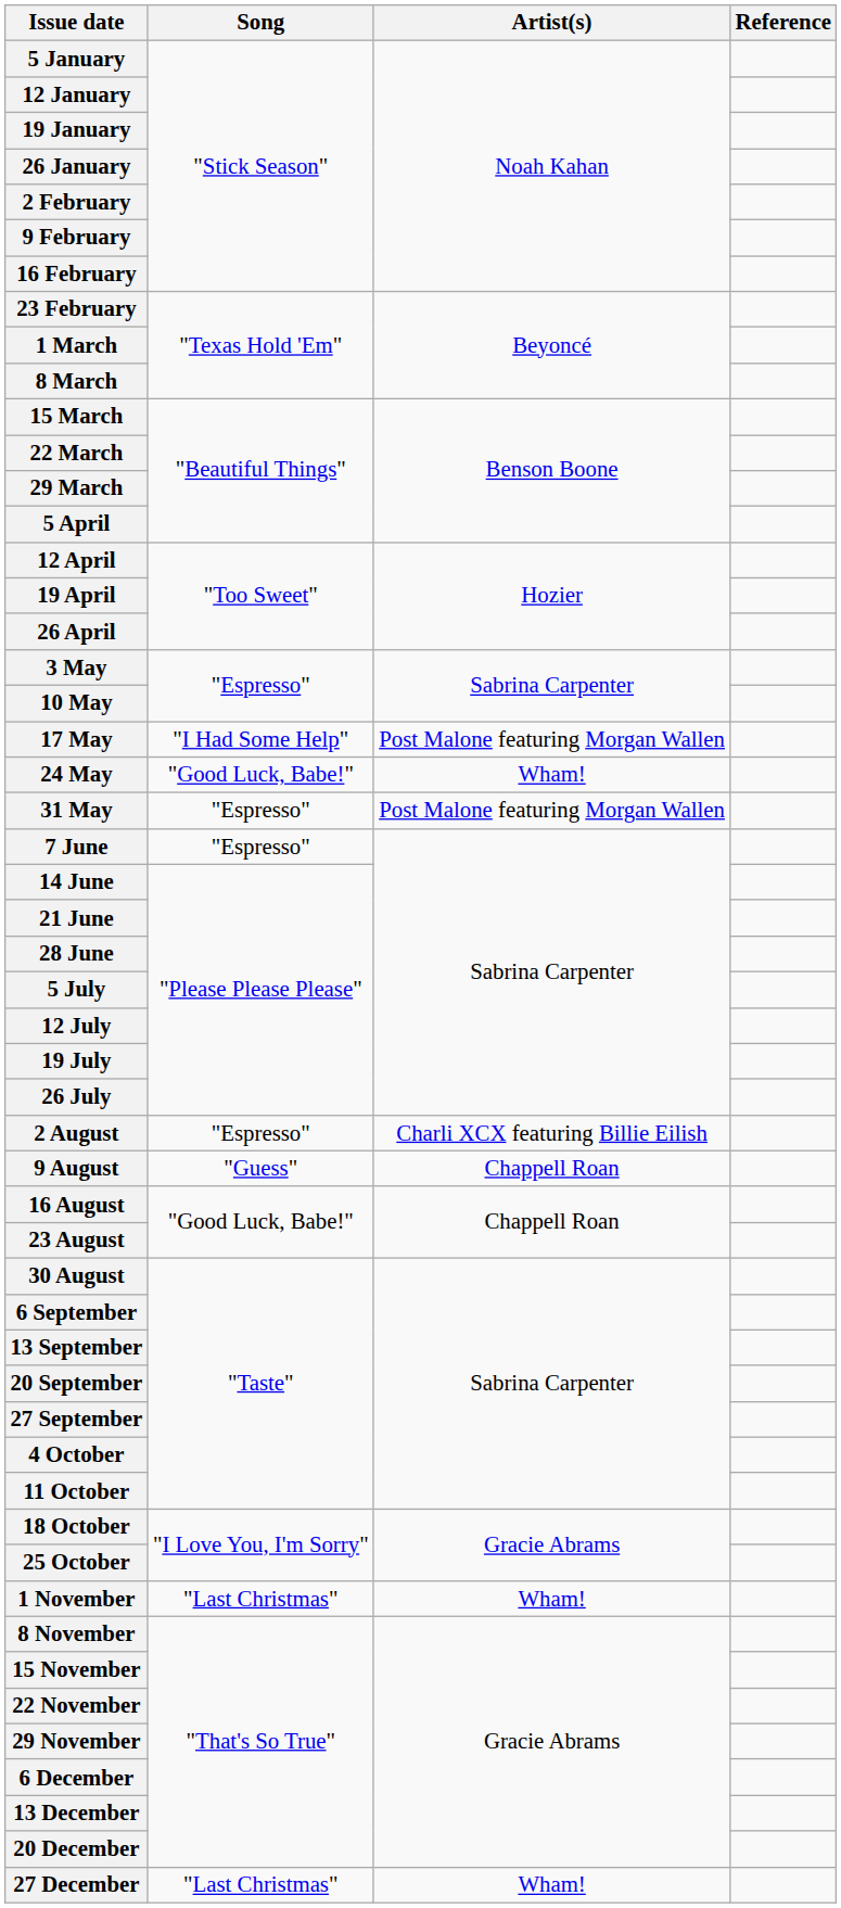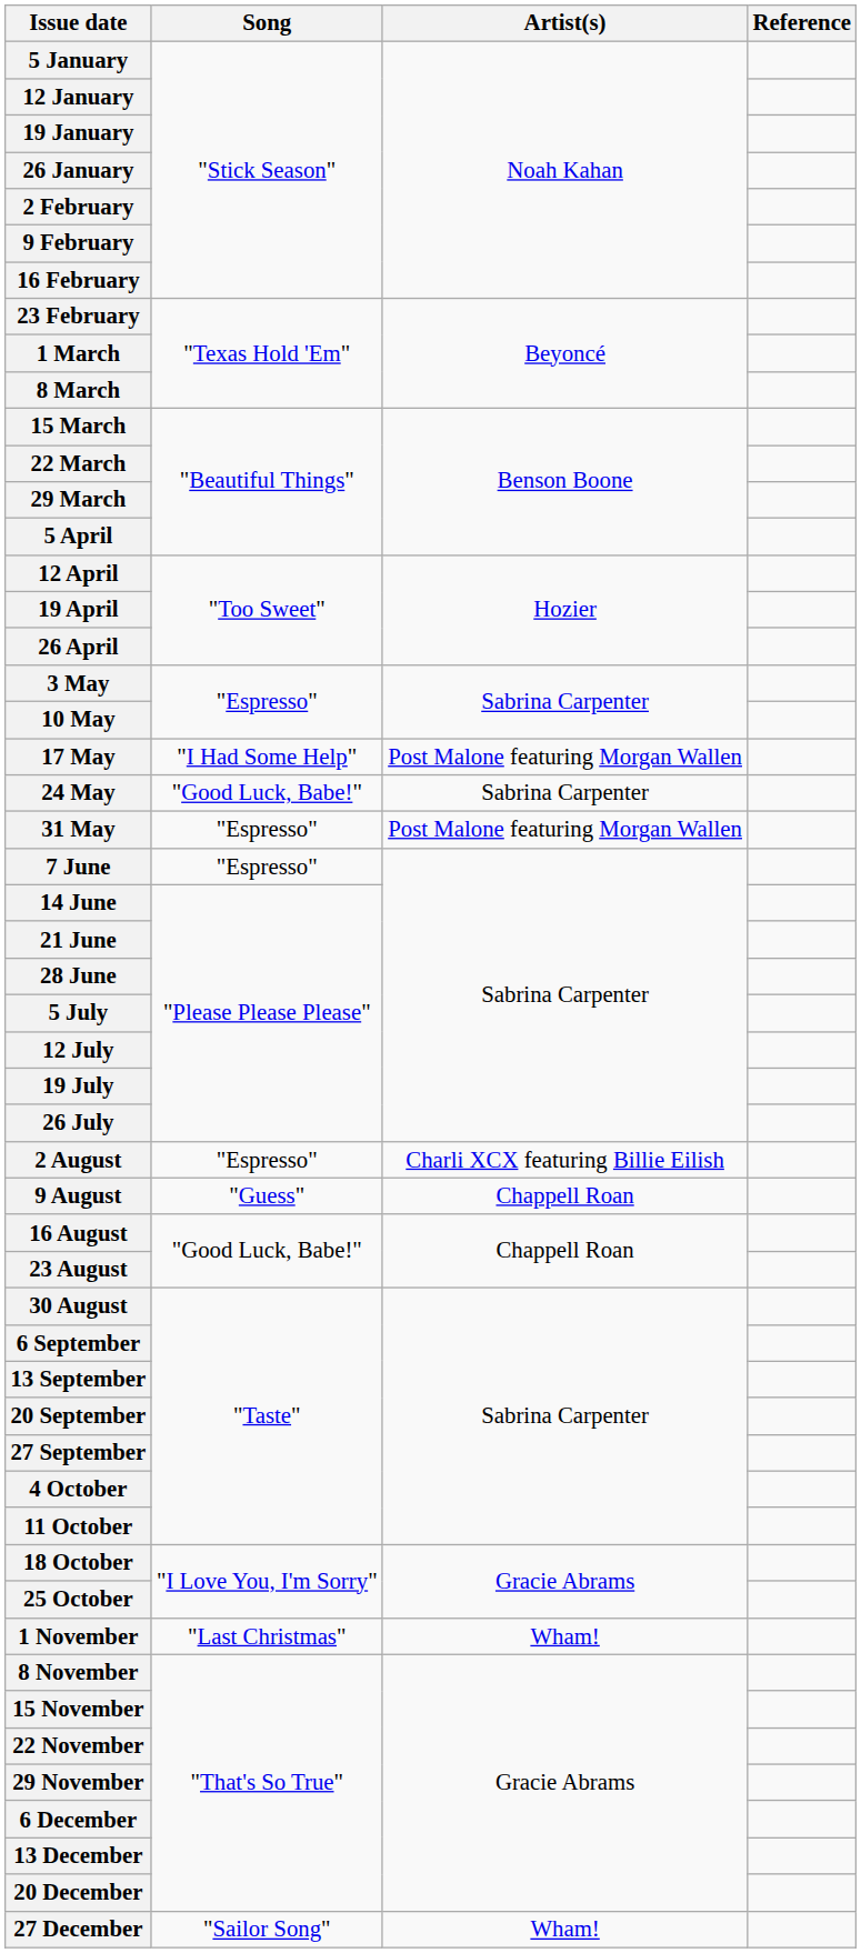24 May | Artist(s): Wham! -> Sabrina Carpenter
27 December | Song: "Last Christmas" -> "Sailor Song"
